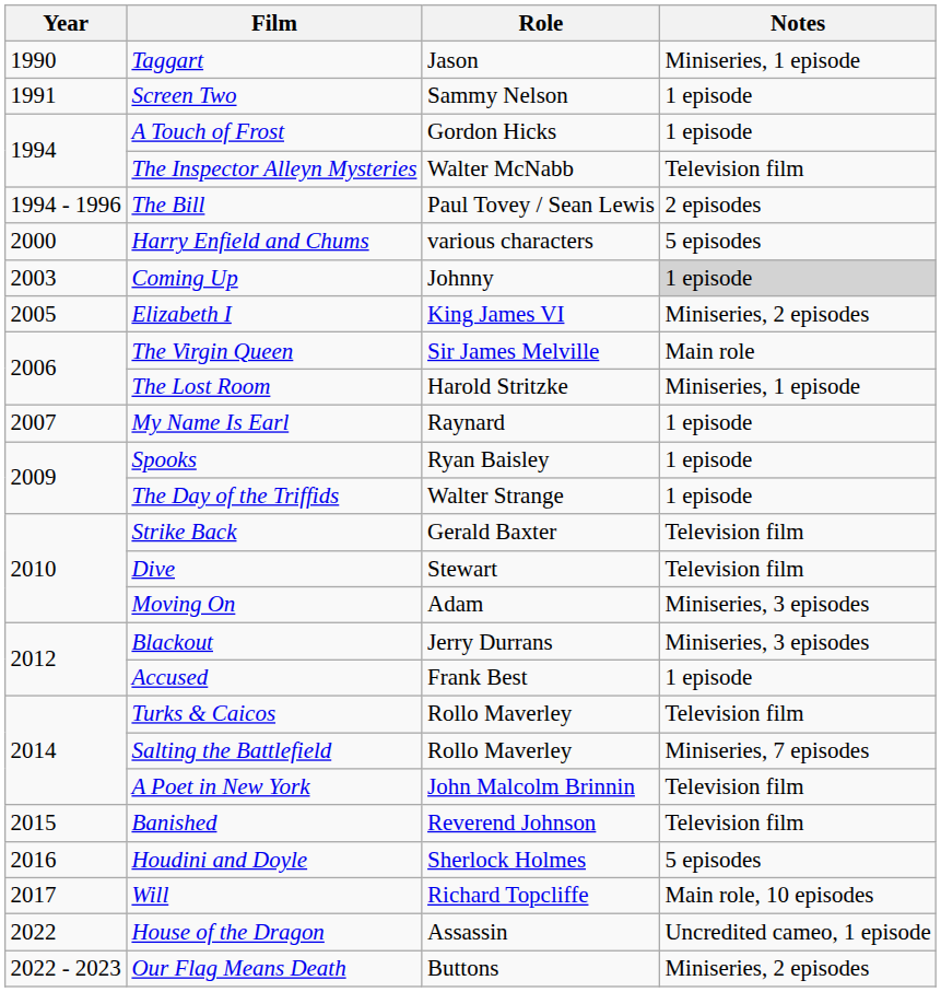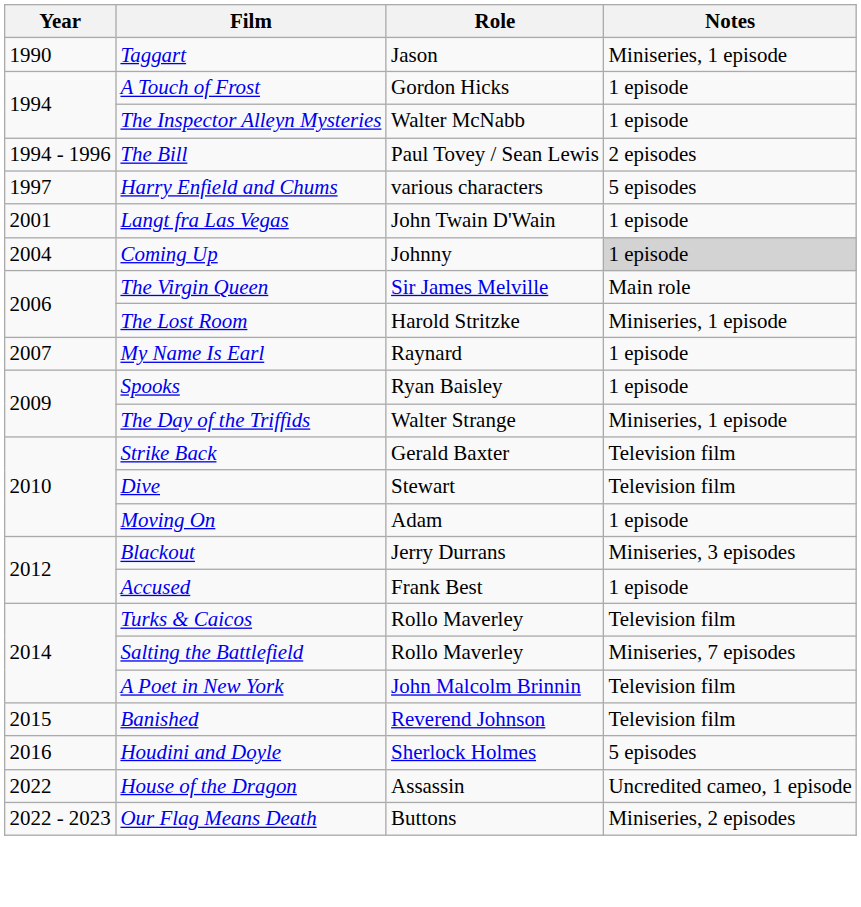- row: 1991 | Screen Two | Sammy Nelson | 1 episode
The Inspector Alleyn Mysteries | Notes: Television film -> 1 episode
Harry Enfield and Chums | Year: 2000 -> 1997
+ row: 2001 | Langt fra Las Vegas | John Twain D'Wain | 1 episode
Coming Up | Year: 2003 -> 2004
- row: 2005 | Elizabeth I | King James VI | Miniseries, 2 episodes
The Day of the Triffids | Notes: 1 episode -> Miniseries, 1 episode
Moving On | Notes: Miniseries, 3 episodes -> 1 episode
- row: 2017 | Will | Richard Topcliffe | Main role, 10 episodes
